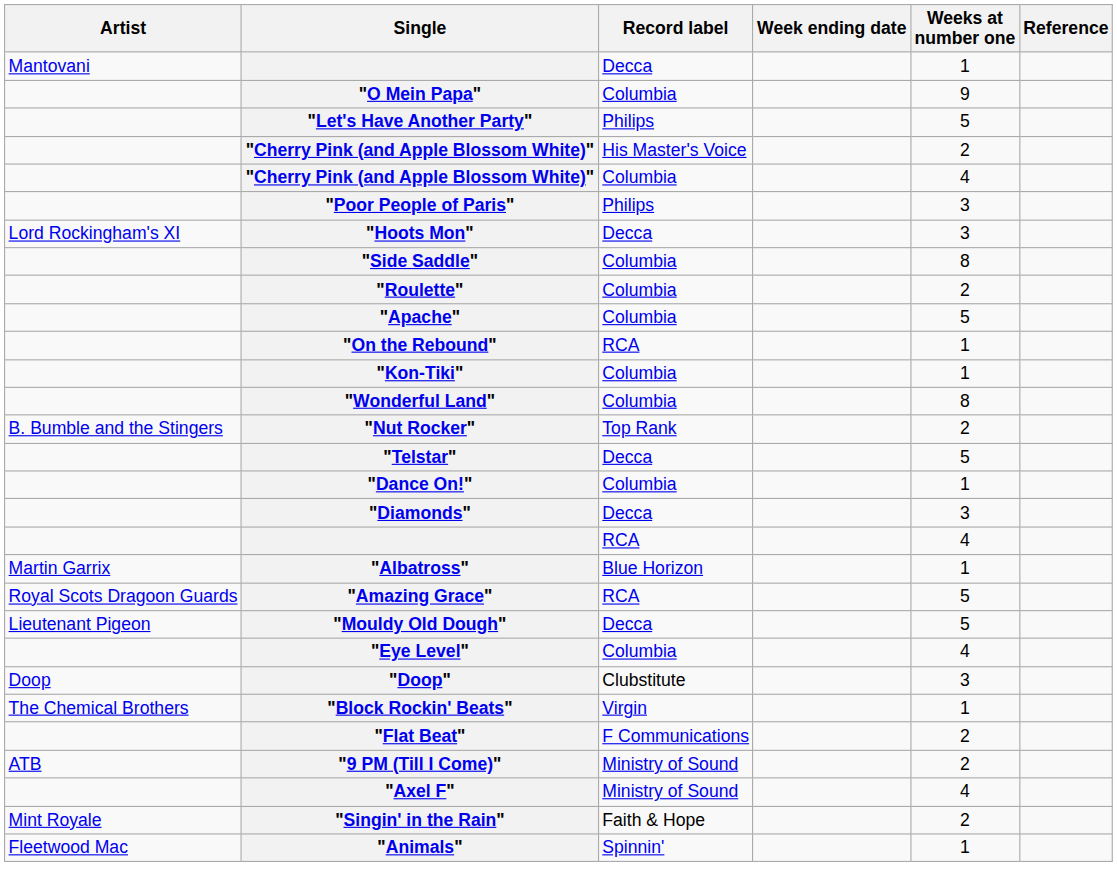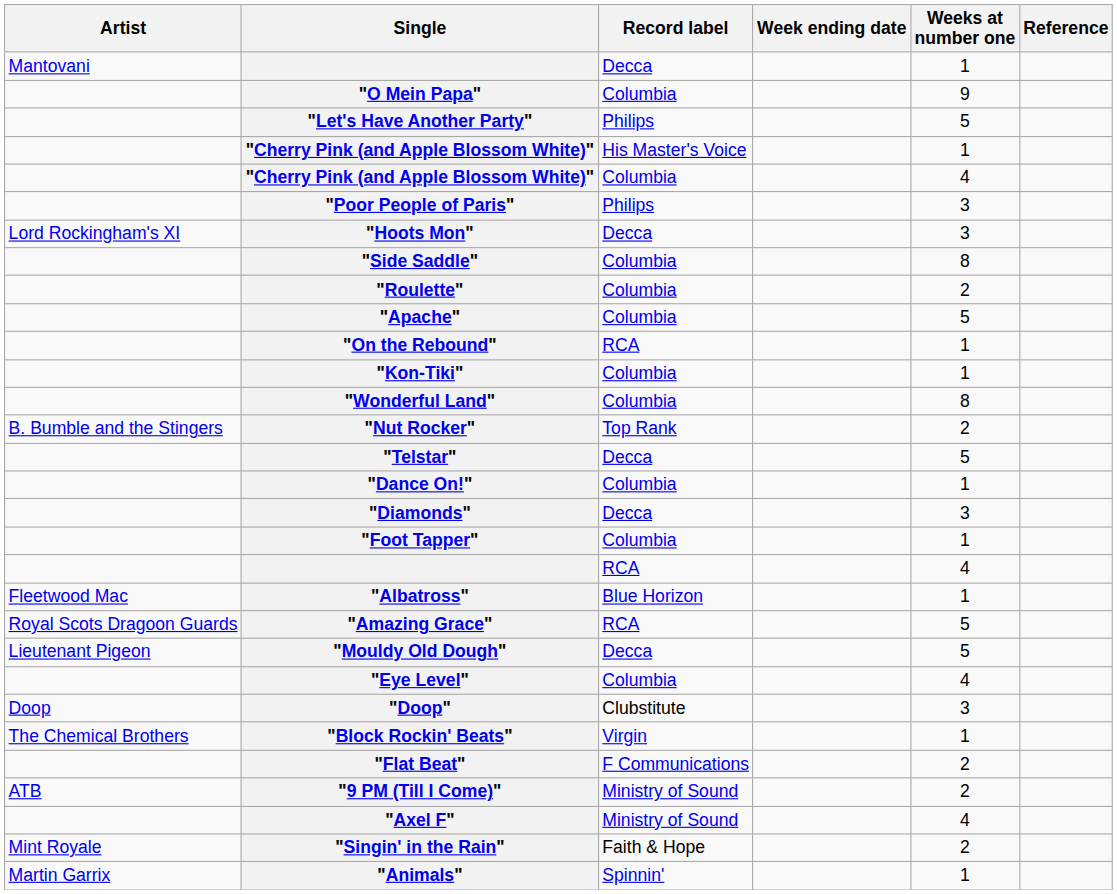"Cherry Pink (and Apple Blossom White)" / His Master's Voice | Weeks at number one: 2 -> 1
+ row: "Foot Tapper" | Columbia | 1
"Albatross" | Artist: Martin Garrix -> Fleetwood Mac
"Animals" | Artist: Fleetwood Mac -> Martin Garrix
